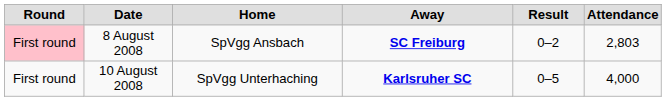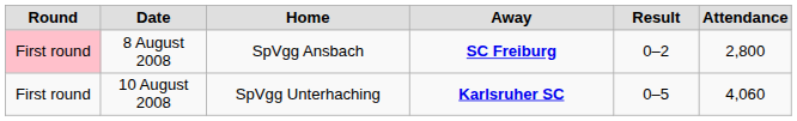8 August 2008 | Attendance: 2,803 -> 2,800
10 August 2008 | Attendance: 4,000 -> 4,060
